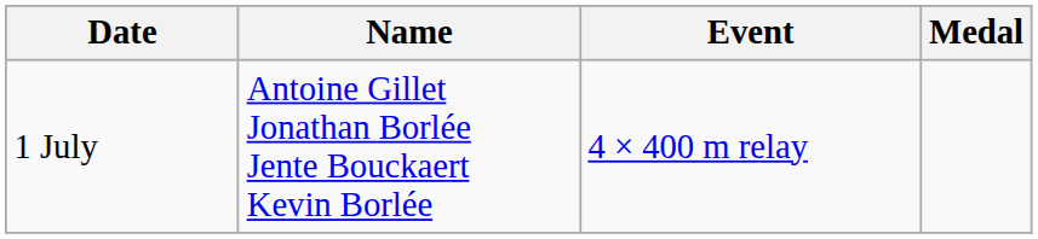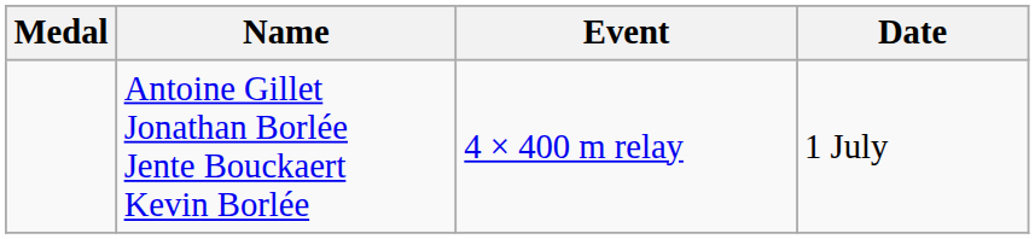columns swapped: Medal <-> Date
